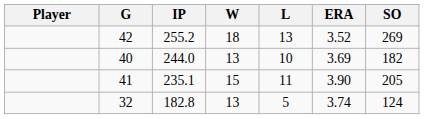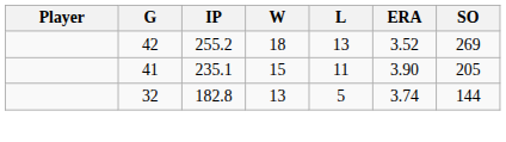- row: 40 | 244.0 | 13 | 10 | 3.69 | 182
32 | SO: 124 -> 144
